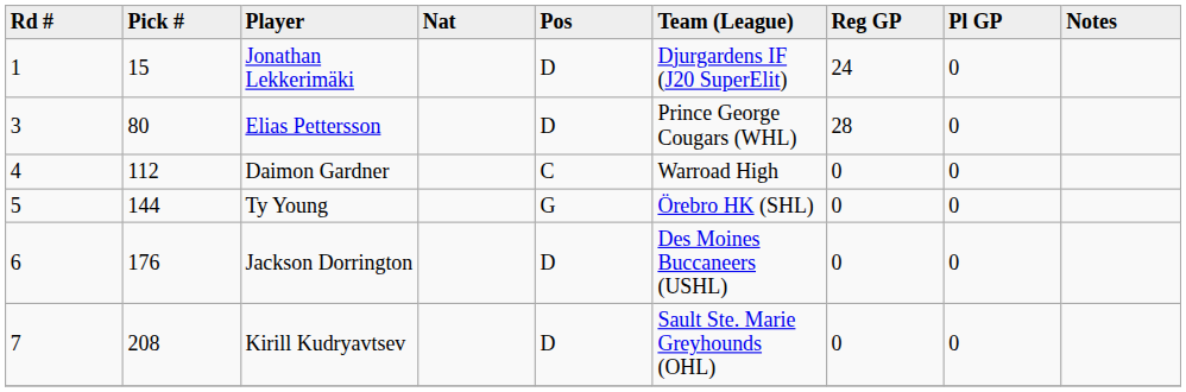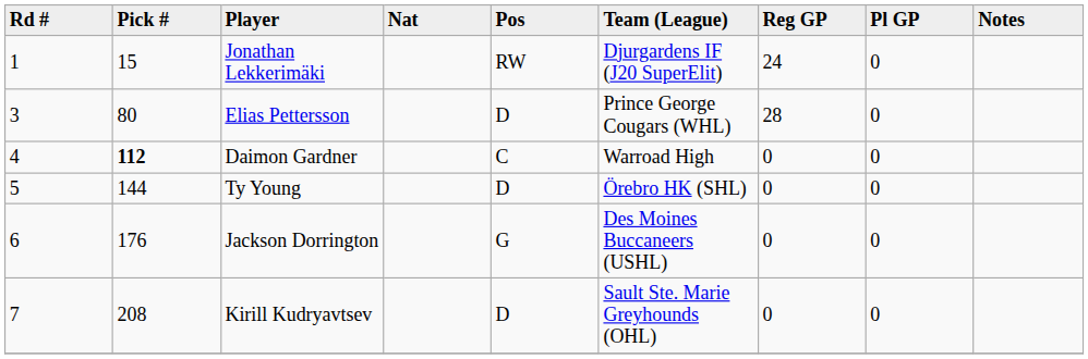Jonathan Lekkerimäki | Pos: D -> RW
Daimon Gardner | Pick #: normal -> bold
Ty Young | Pos: G -> D
Jackson Dorrington | Pos: D -> G
